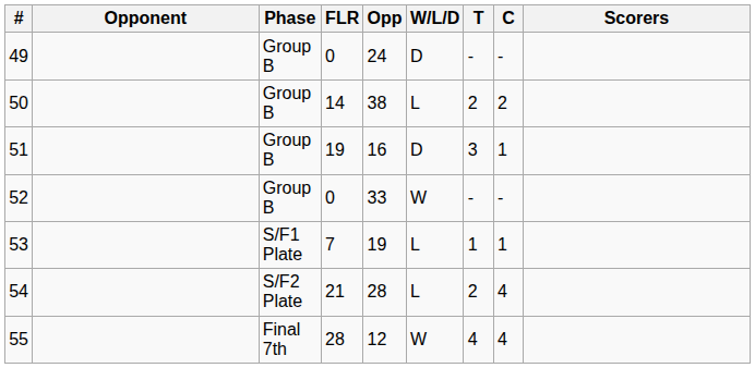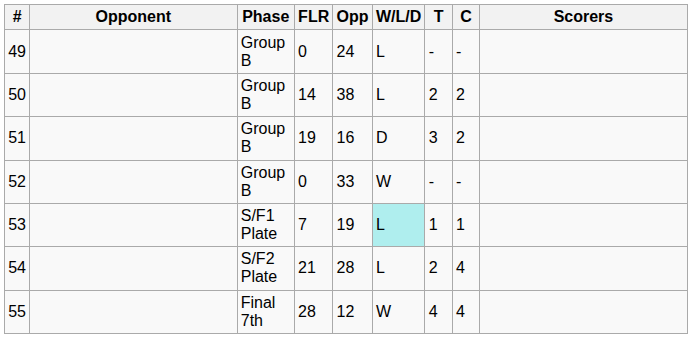49 | W/L/D: D -> L
51 | C: 1 -> 2
53 | W/L/D: no background -> paleturquoise background
